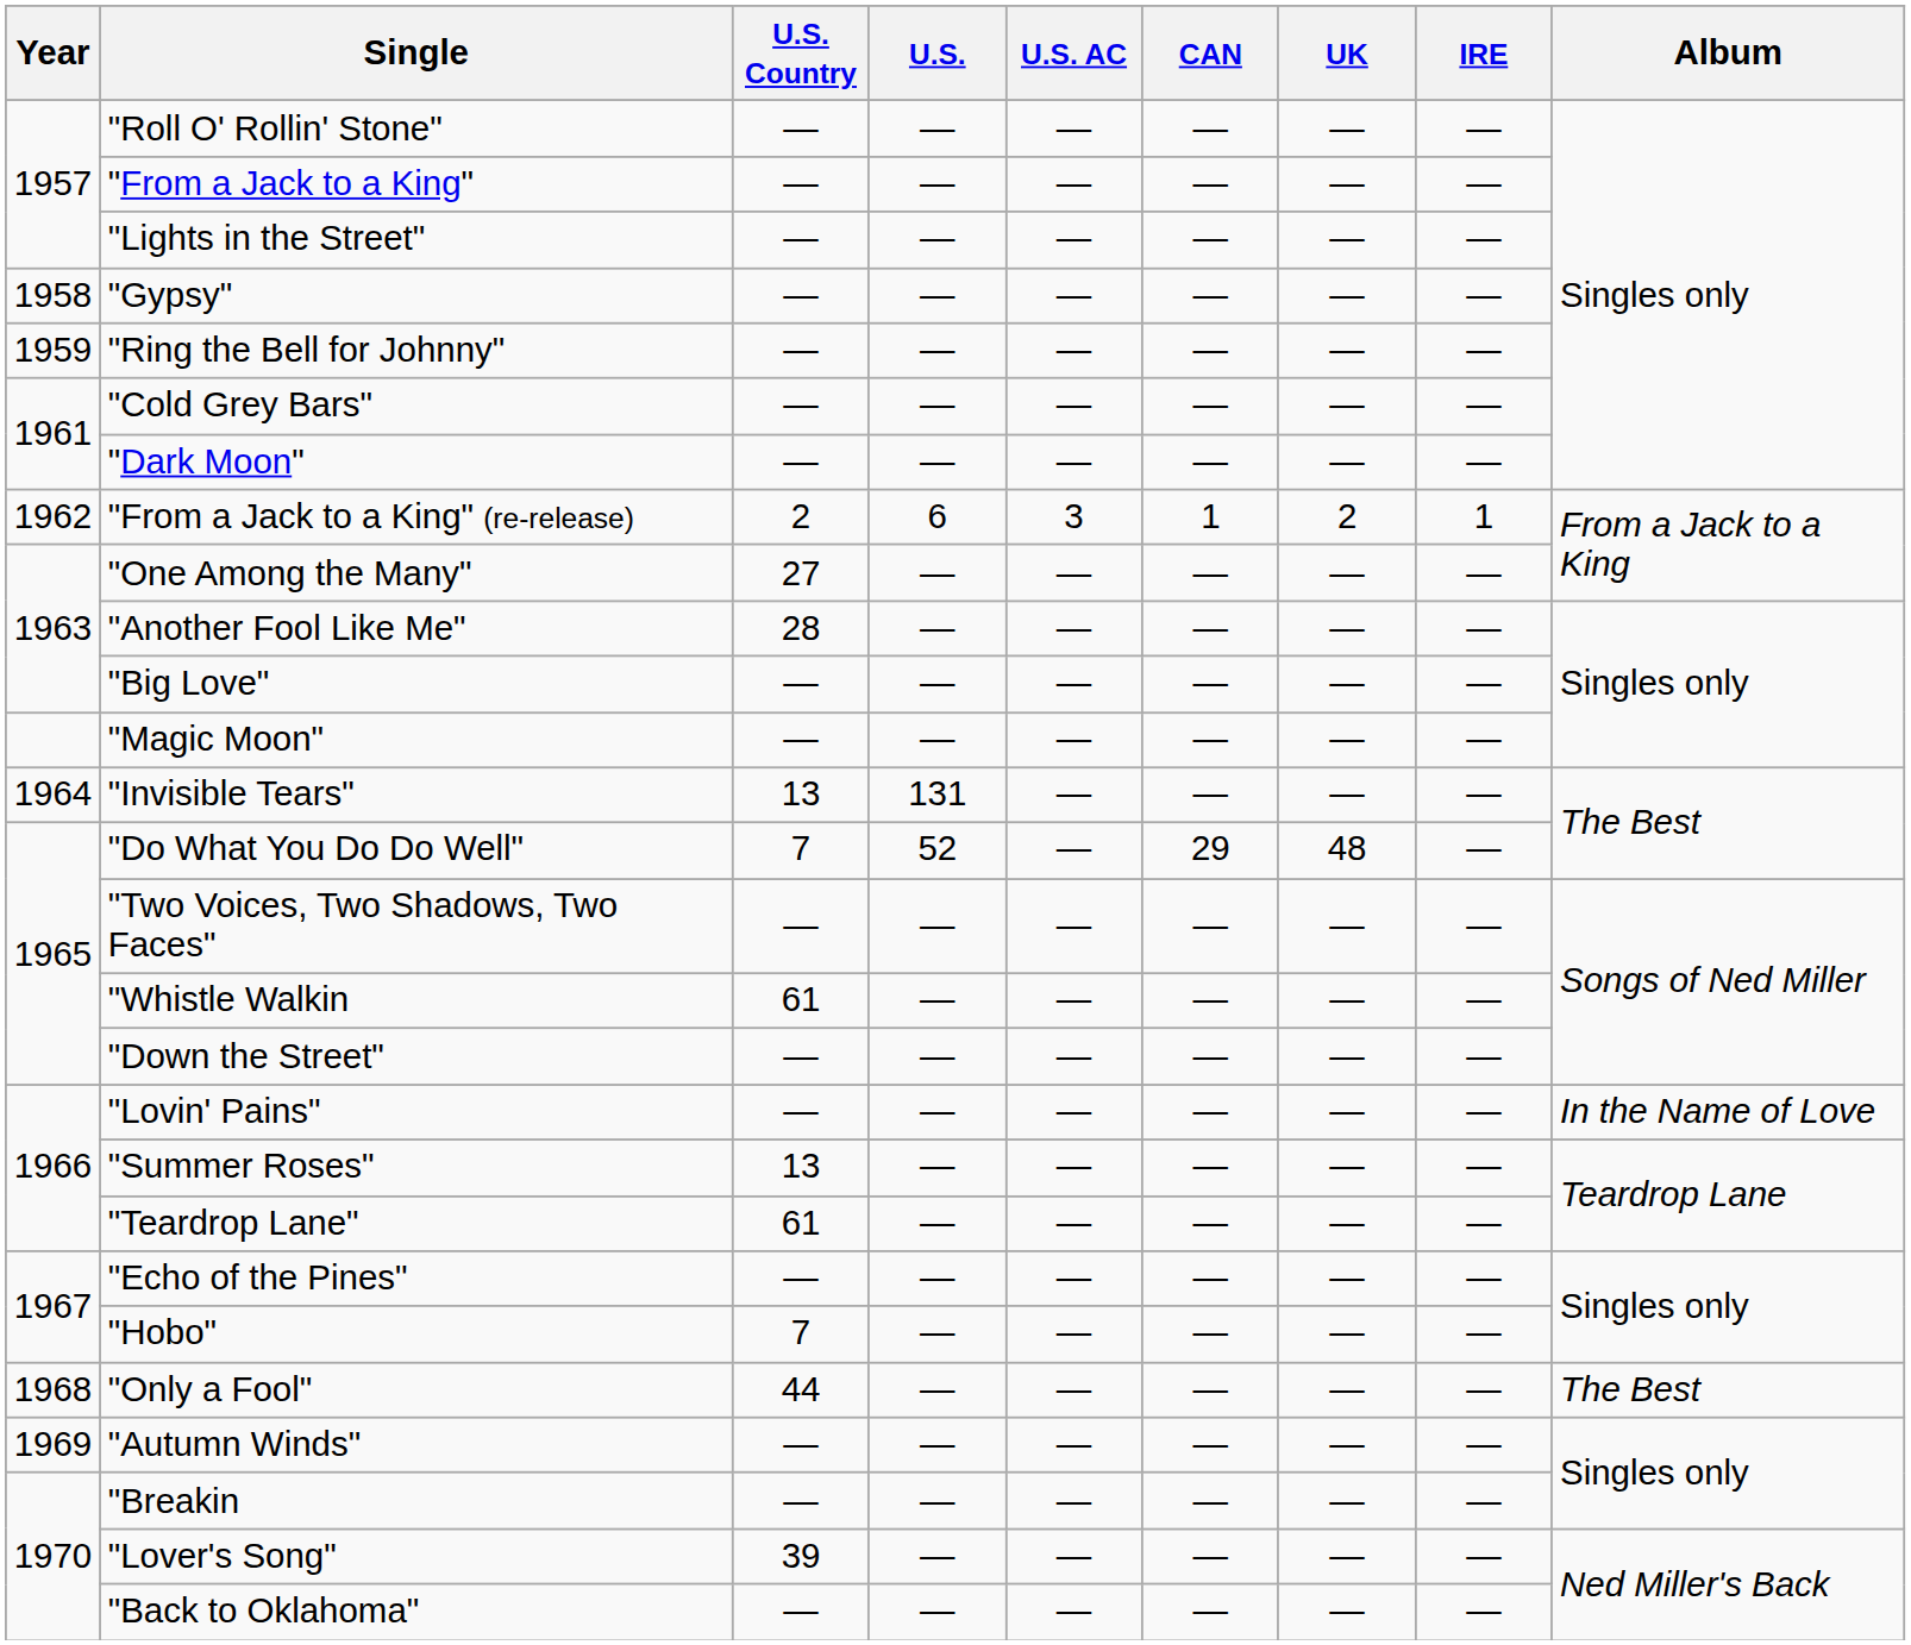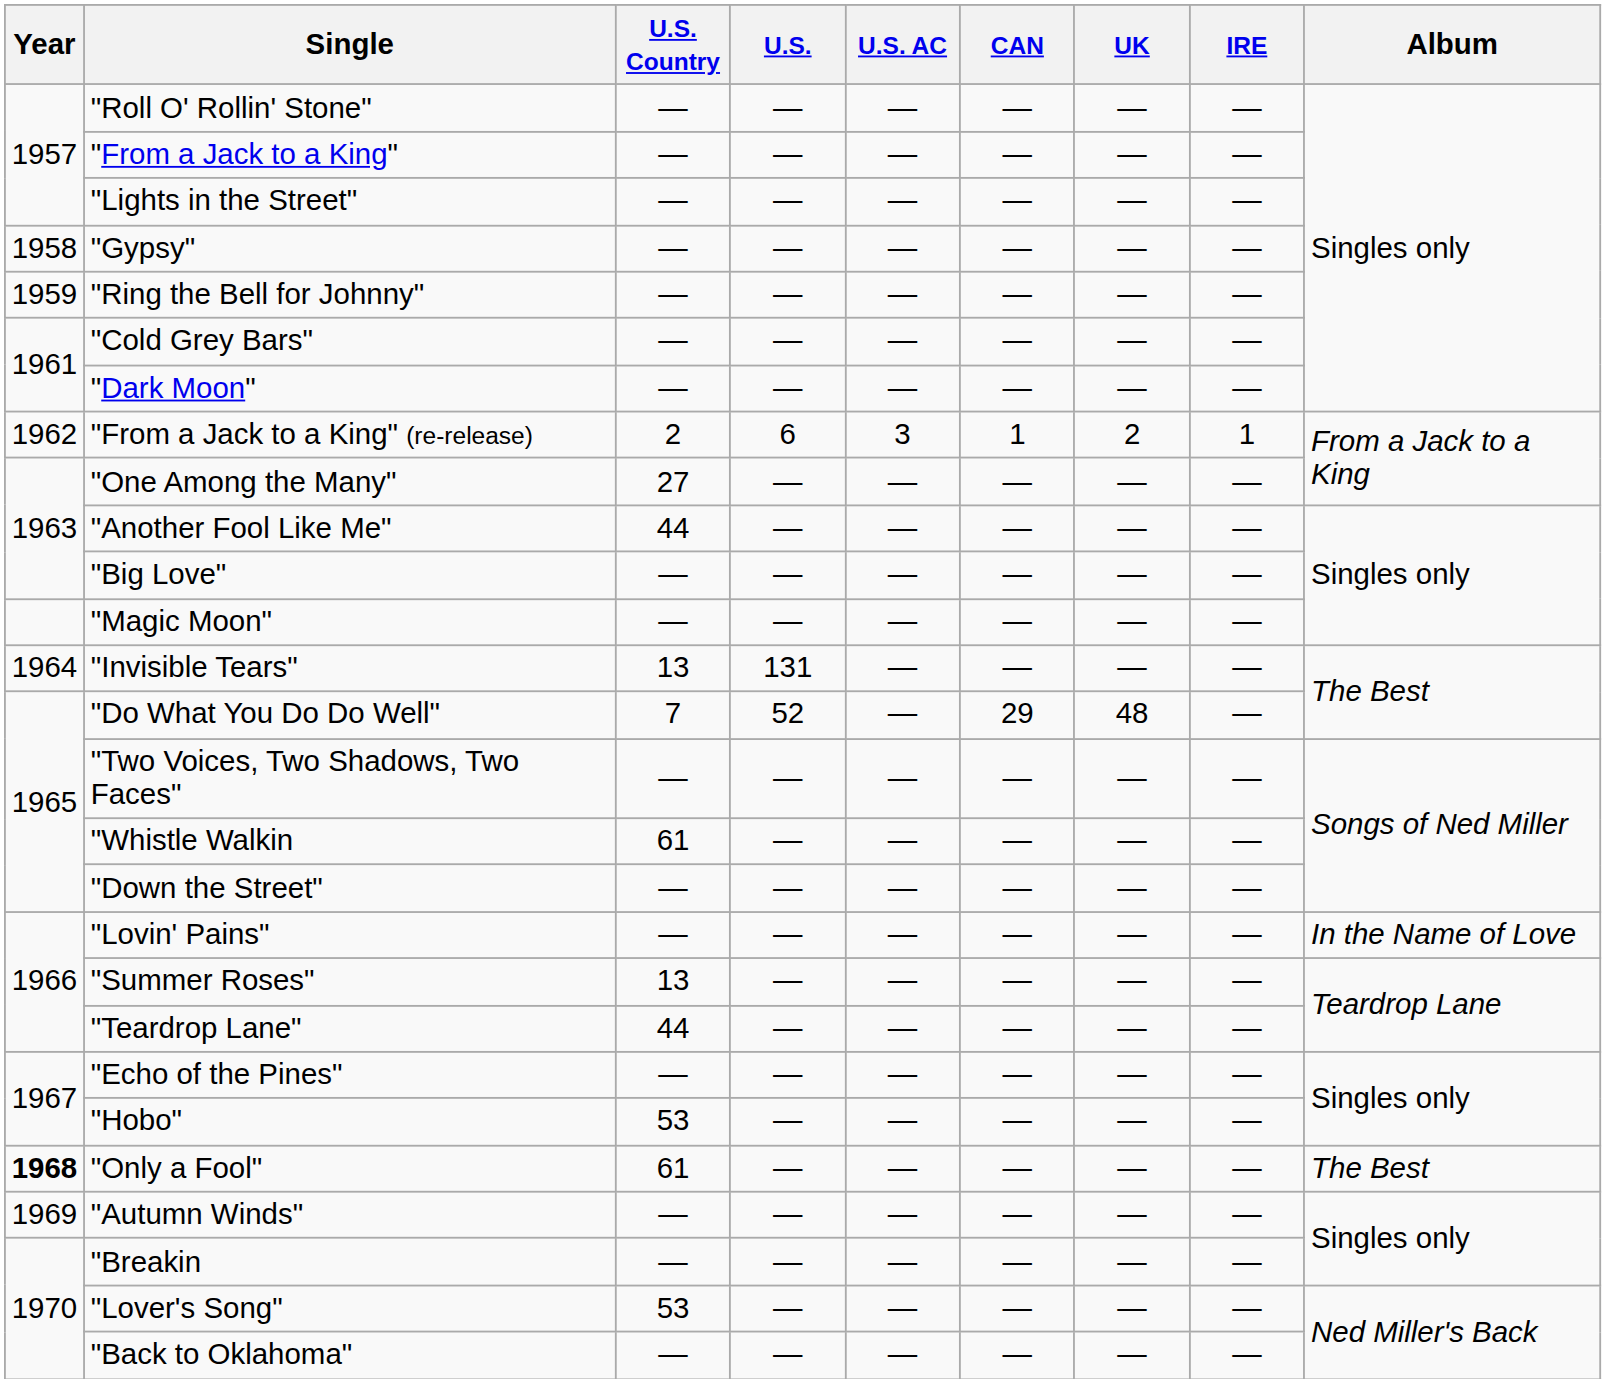"Another Fool Like Me" | U.S. Country: 28 -> 44
"Teardrop Lane" | U.S. Country: 61 -> 44
"Hobo" | U.S. Country: 7 -> 53
"Only a Fool" | Year: normal -> bold
"Only a Fool" | U.S. Country: 44 -> 61
"Lover's Song" | U.S. Country: 39 -> 53
